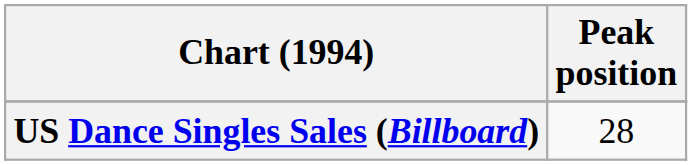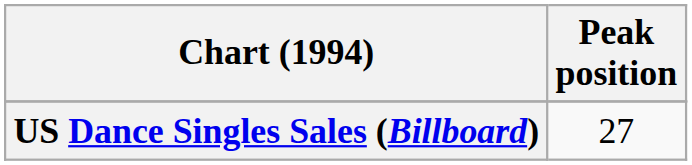US Dance Singles Sales (Billboard) | Peak position: 28 -> 27
